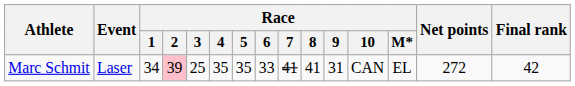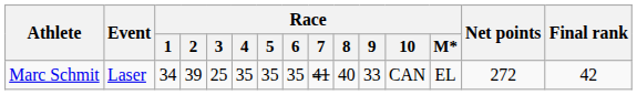Marc Schmit | Race / 2: pink background -> no background
Marc Schmit | Race / 6: 33 -> 35
Marc Schmit | Race / 8: 41 -> 40
Marc Schmit | Race / 9: 31 -> 33
